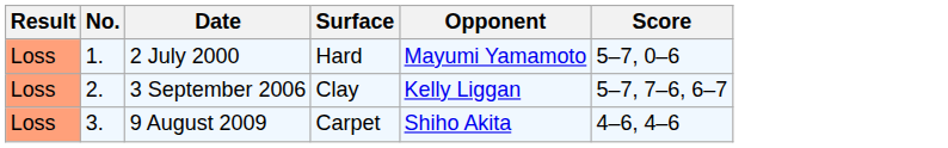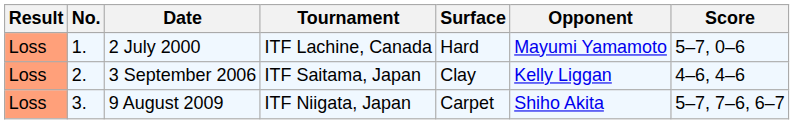+ column: Tournament | ITF Lachine, Canada | ITF Saitama, Japan | ITF Niigata, Japan
3 September 2006 | Score: 5–7, 7–6, 6–7 -> 4–6, 4–6
9 August 2009 | Score: 4–6, 4–6 -> 5–7, 7–6, 6–7
